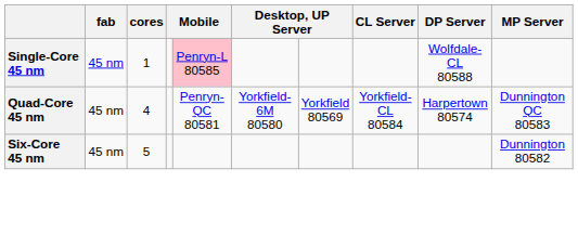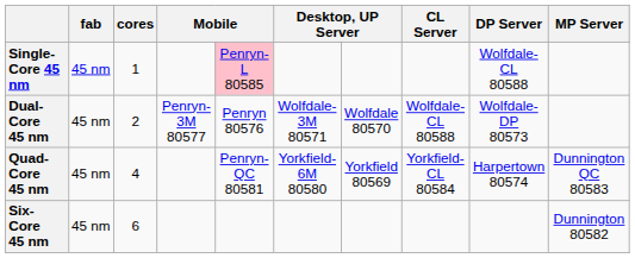+ row: Dual-Core 45 nm | 45 nm | 2 | Penryn-3M 80577 | Penryn 80576 | Wolfdale-3M 80571 | Wolfdale 80570 | Wolfdale-CL 80588 | Wolfdale-DP 80573
Six-Core 45 nm | cores: 5 -> 6
